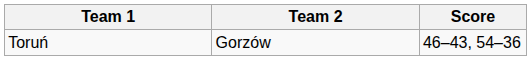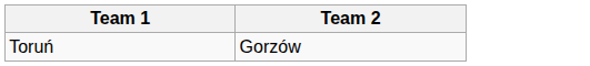- column: Score | 46–43, 54–36
